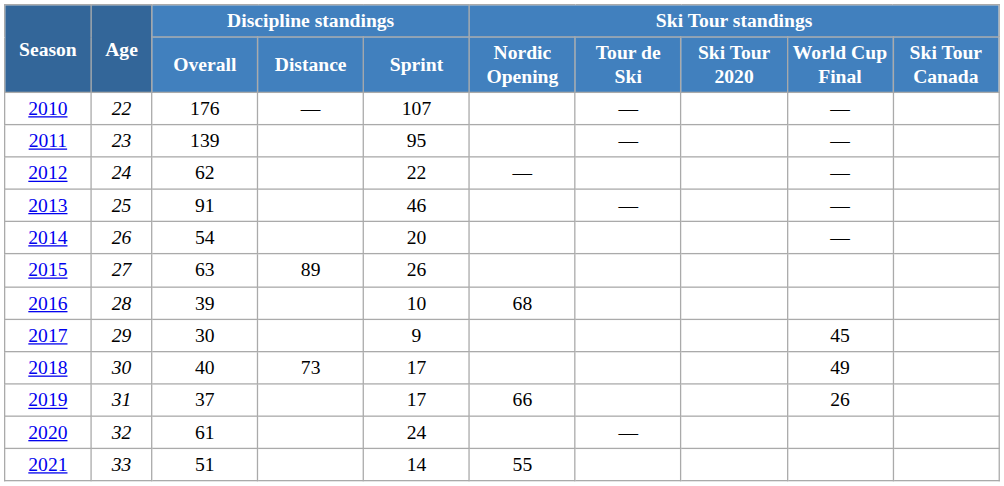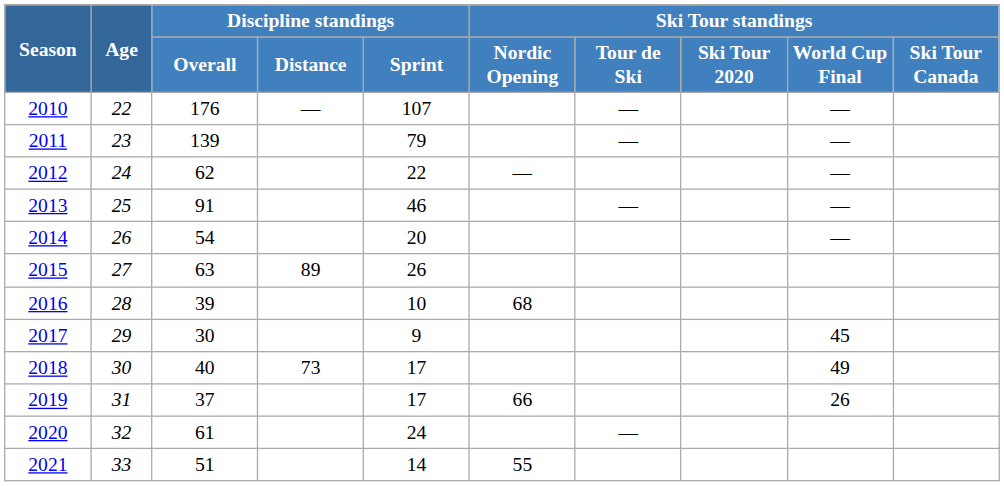2011 | Discipline standings / Sprint: 95 -> 79
